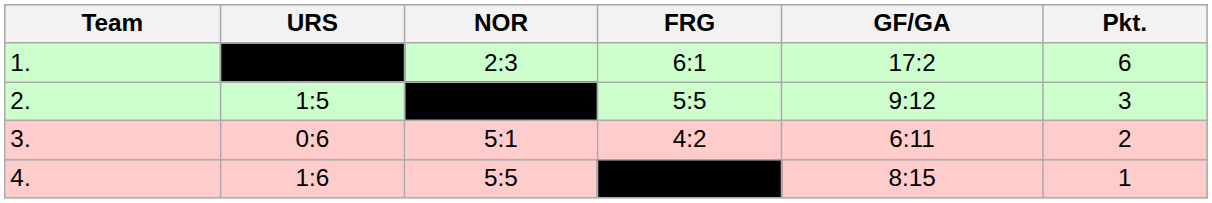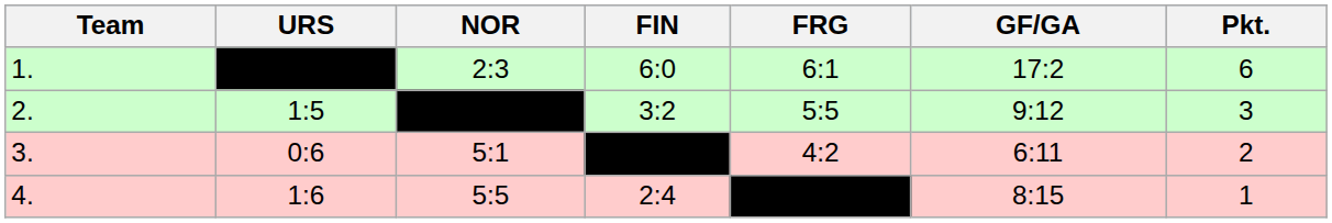+ column: FIN | 6:0 | 3:2 | 2:4
